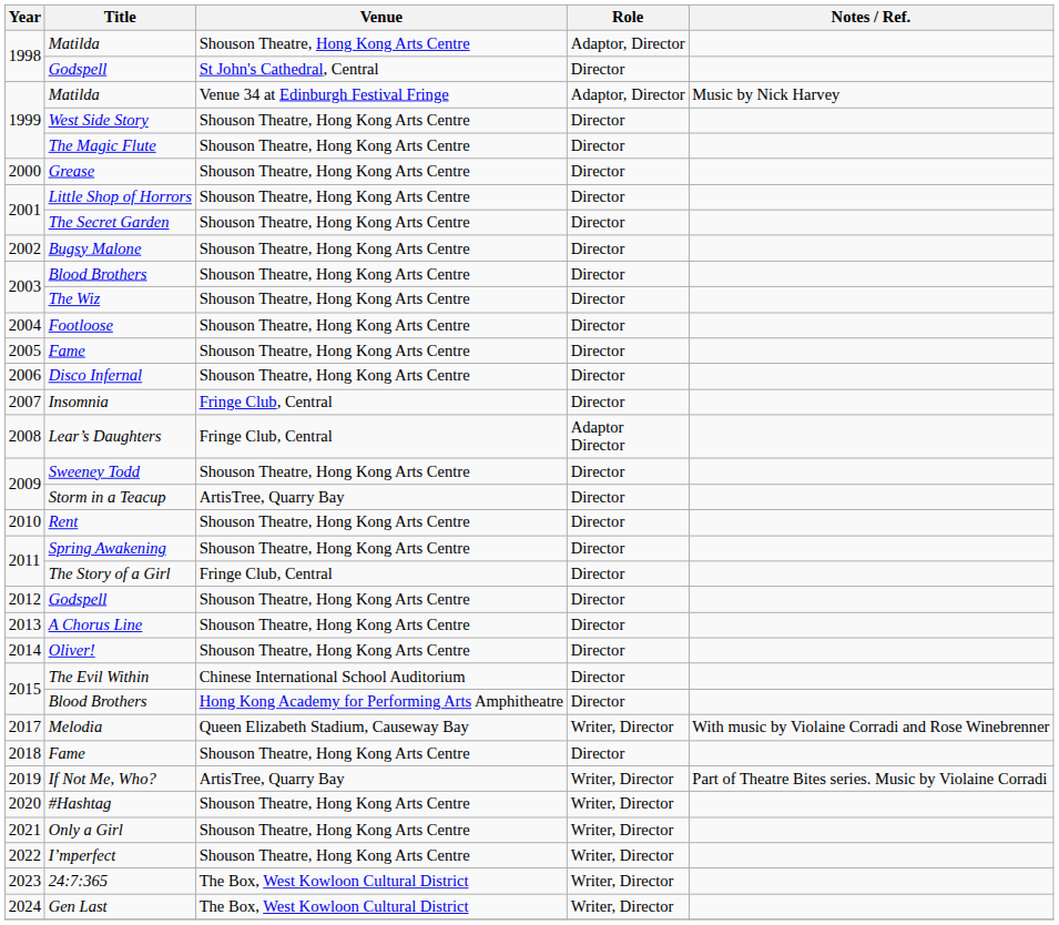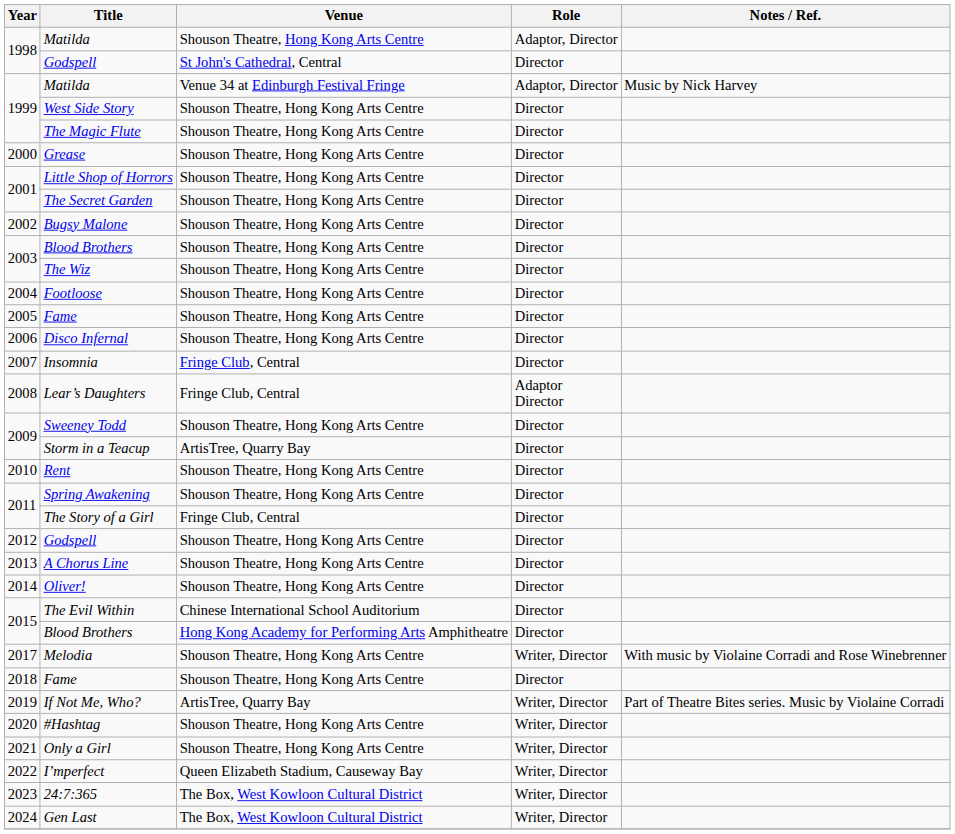Melodia | Venue: Queen Elizabeth Stadium, Causeway Bay -> Shouson Theatre, Hong Kong Arts Centre
I’mperfect | Venue: Shouson Theatre, Hong Kong Arts Centre -> Queen Elizabeth Stadium, Causeway Bay
